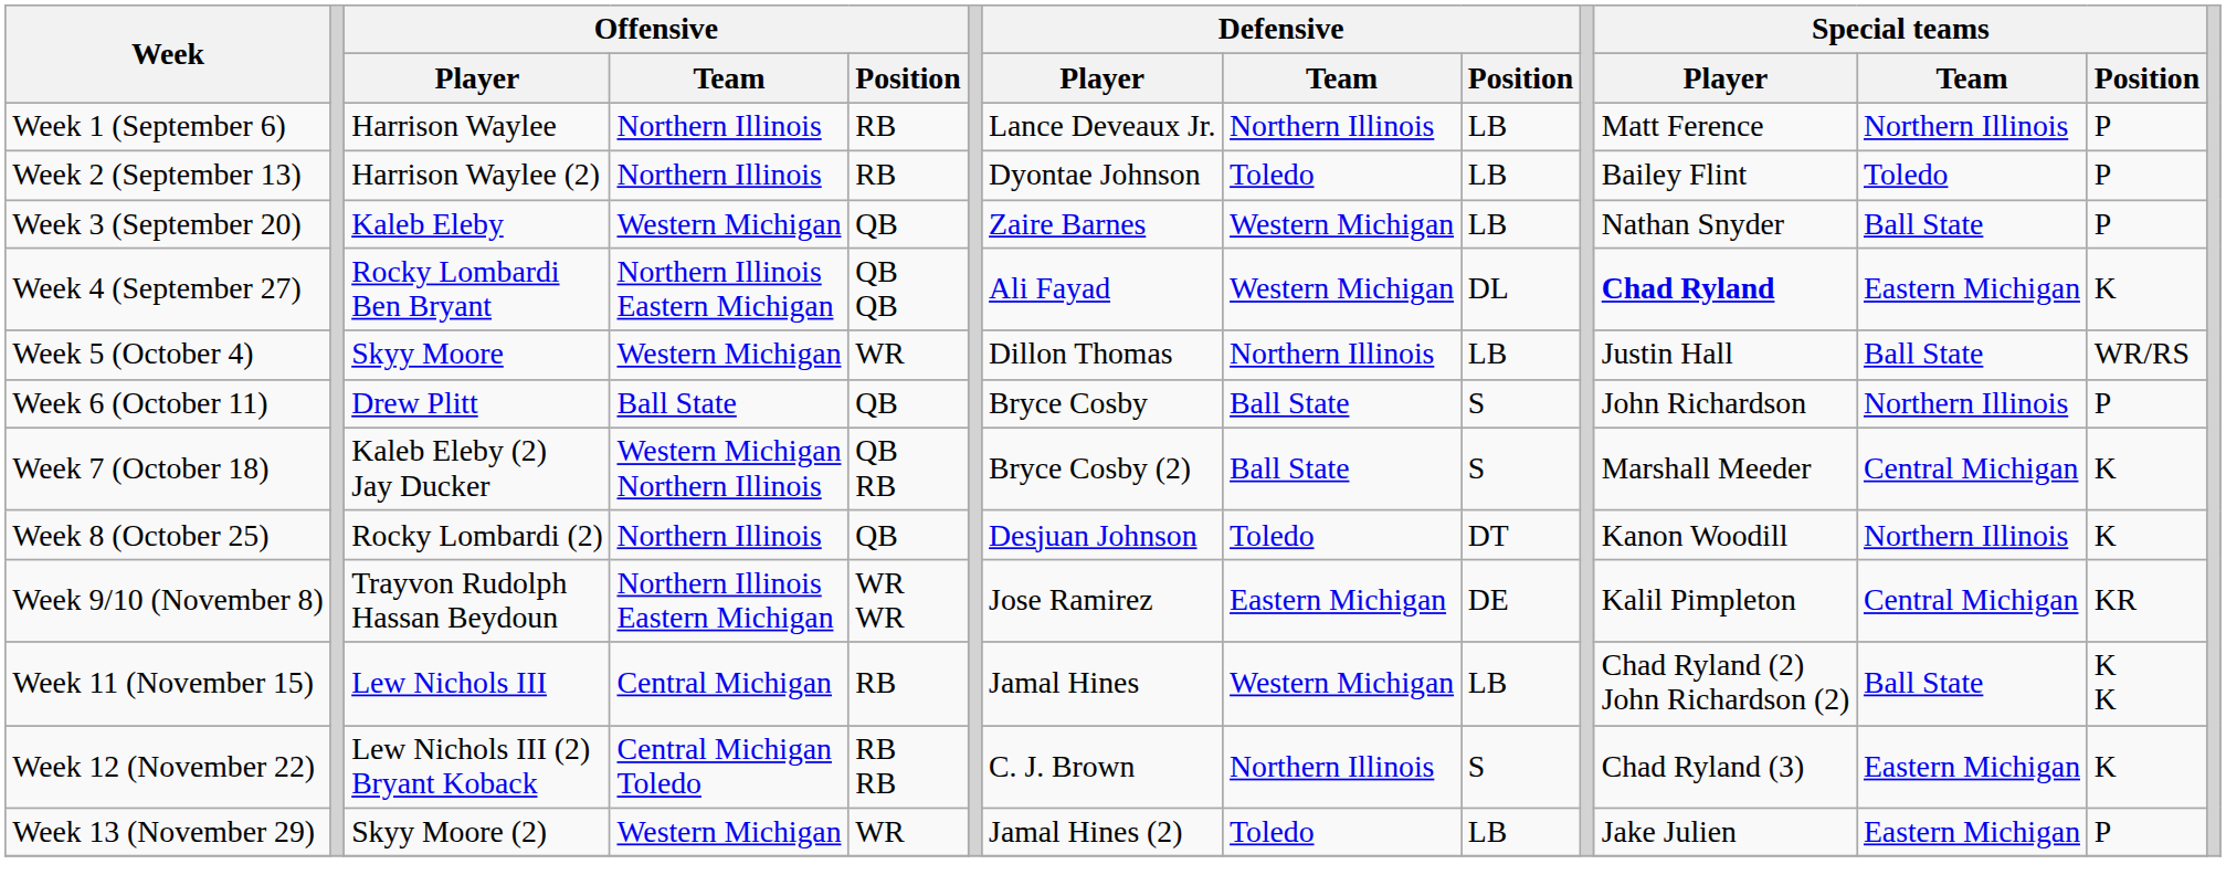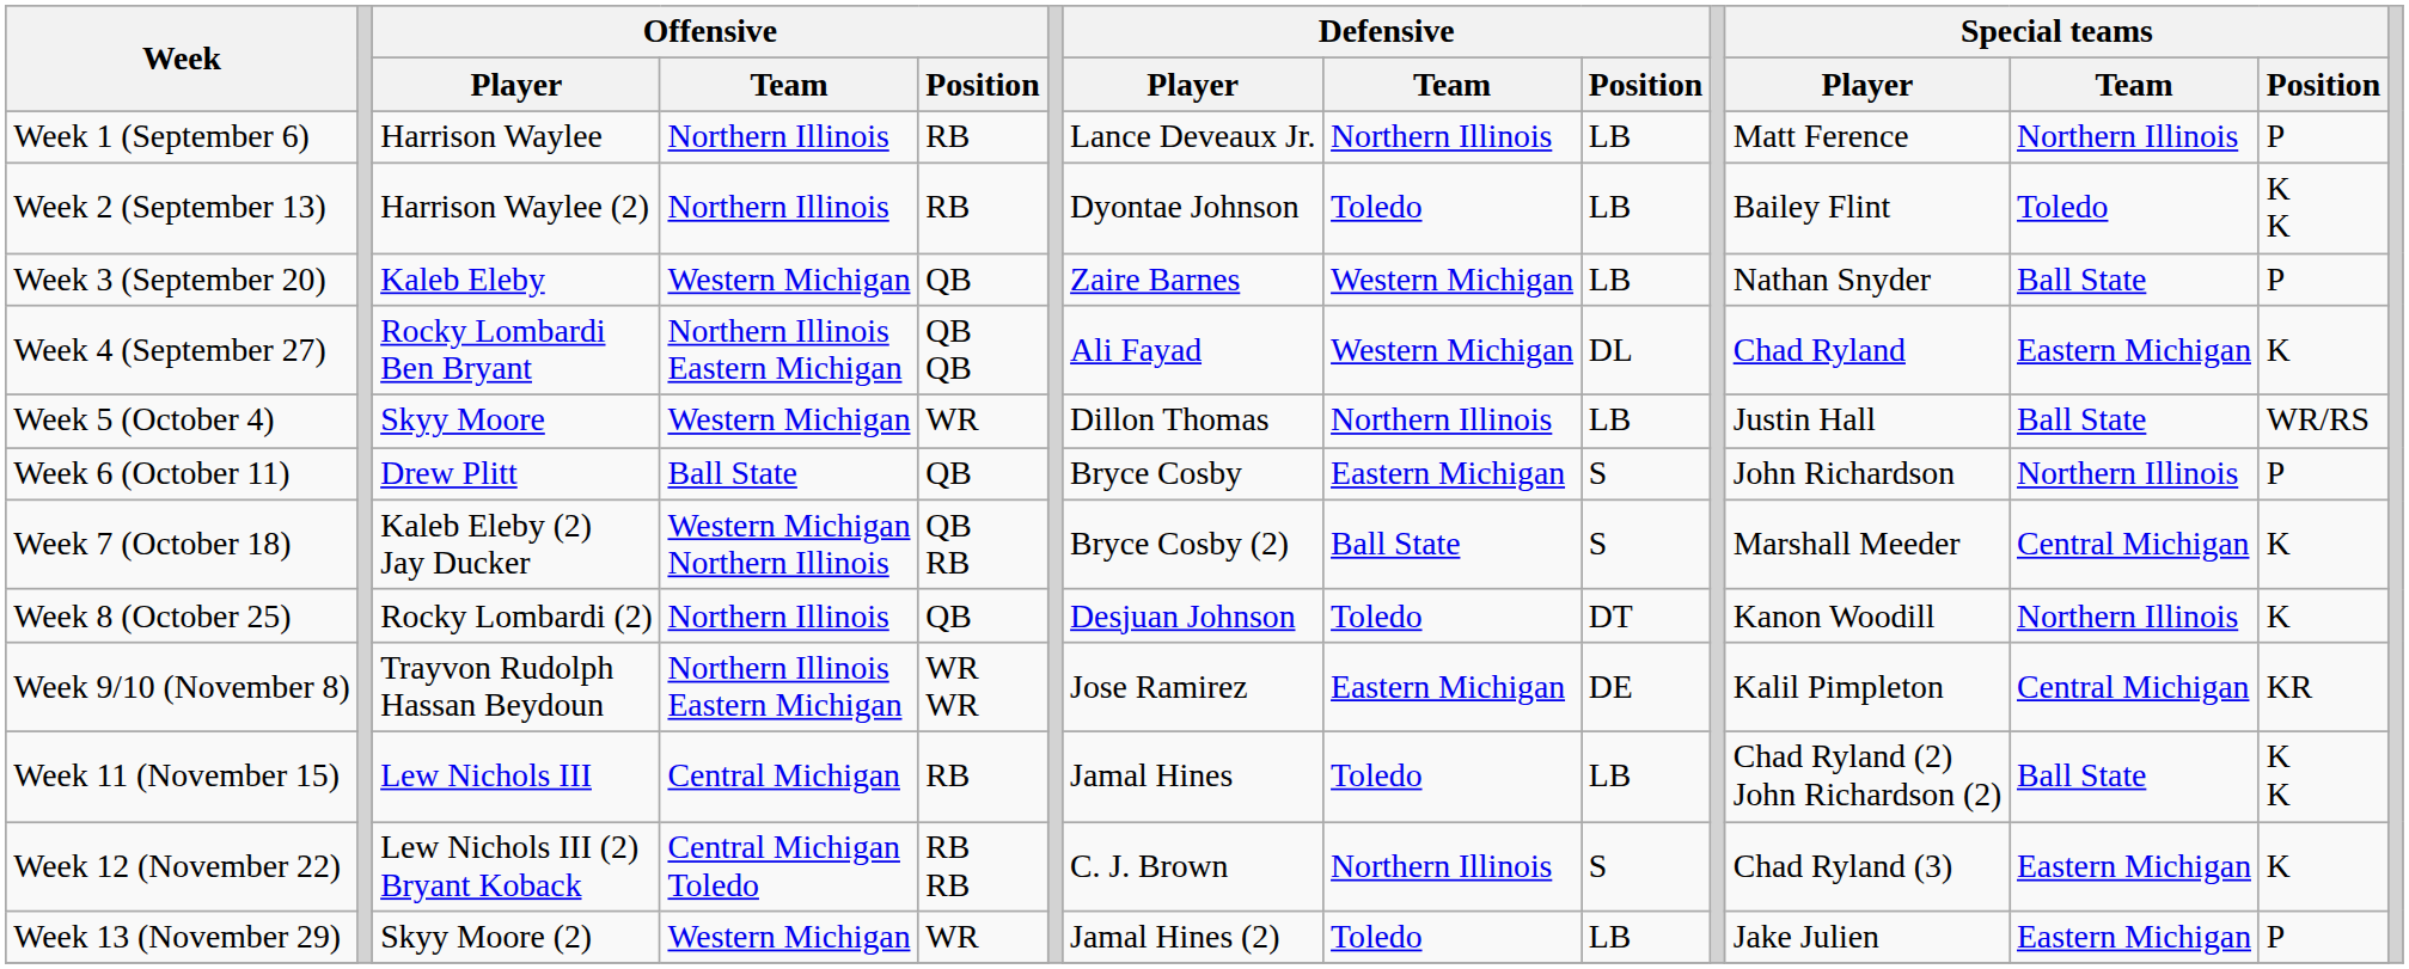Week 2 (September 13) | Special teams / Position: P -> K K
Week 4 (September 27) | Special teams / Player: bold -> normal
Week 6 (October 11) | Defensive / Team: Ball State -> Eastern Michigan
Week 11 (November 15) | Defensive / Team: Western Michigan -> Toledo
